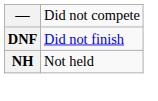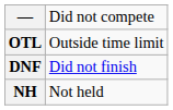+ row: OTL | Outside time limit
